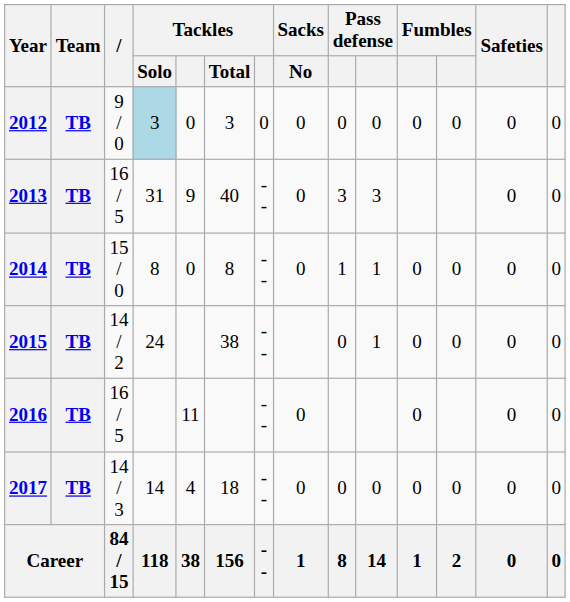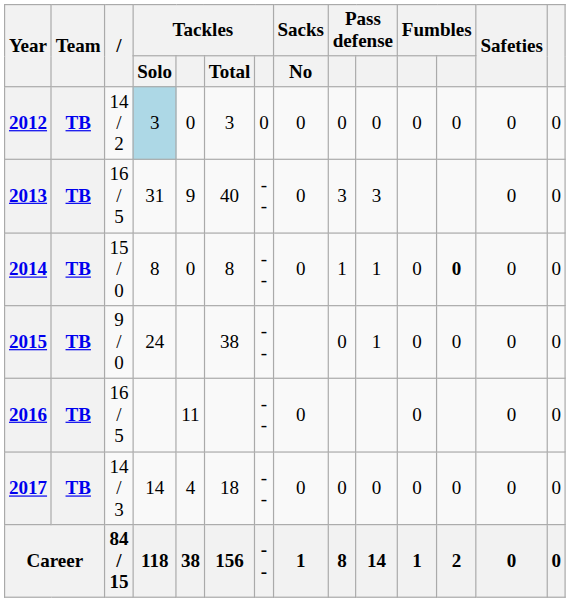2012 | column 3: 9 / 0 -> 14 / 2
2014 | column 12: normal -> bold
2015 | column 3: 14 / 2 -> 9 / 0
